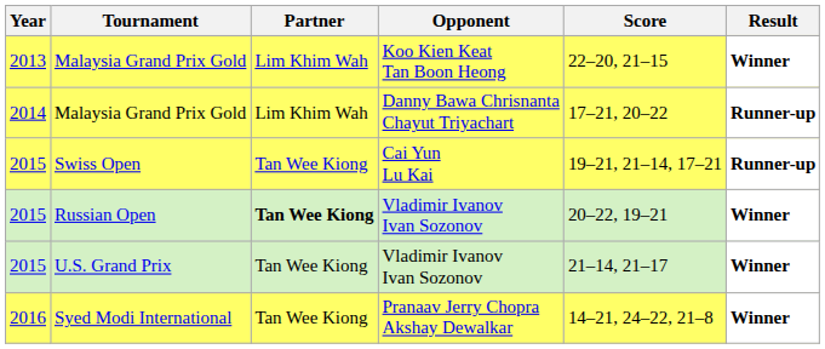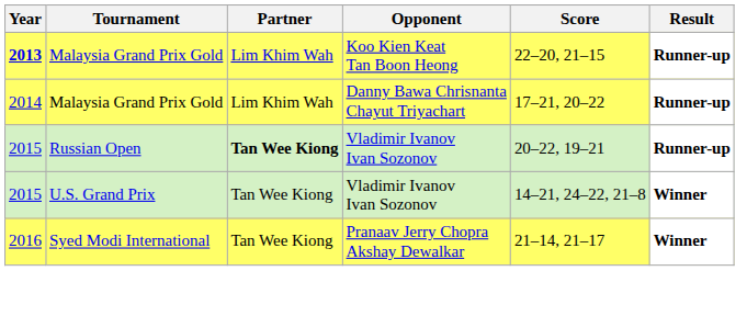Malaysia Grand Prix Gold / Koo Kien Keat Tan Boon Heong | Year: normal -> bold
Malaysia Grand Prix Gold / Koo Kien Keat Tan Boon Heong | Result: Winner -> Runner-up
- row: 2015 | Swiss Open | Tan Wee Kiong | Cai Yun Lu Kai | 19–21, 21–14, 17–21 | Runner-up
Russian Open | Result: Winner -> Runner-up
U.S. Grand Prix | Score: 21–14, 21–17 -> 14–21, 24–22, 21–8
Syed Modi International | Score: 14–21, 24–22, 21–8 -> 21–14, 21–17
